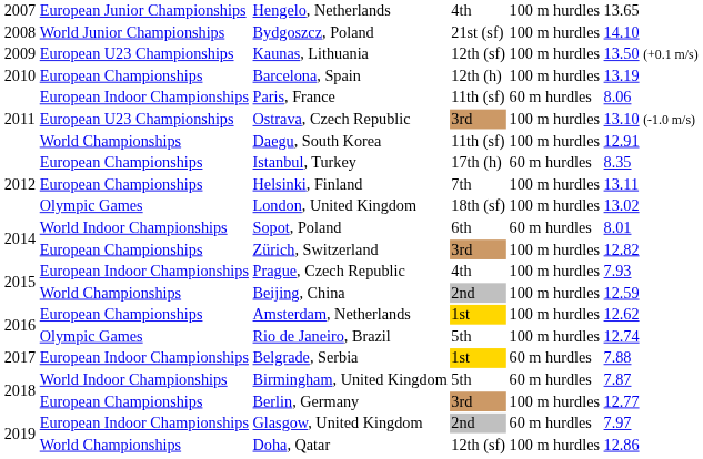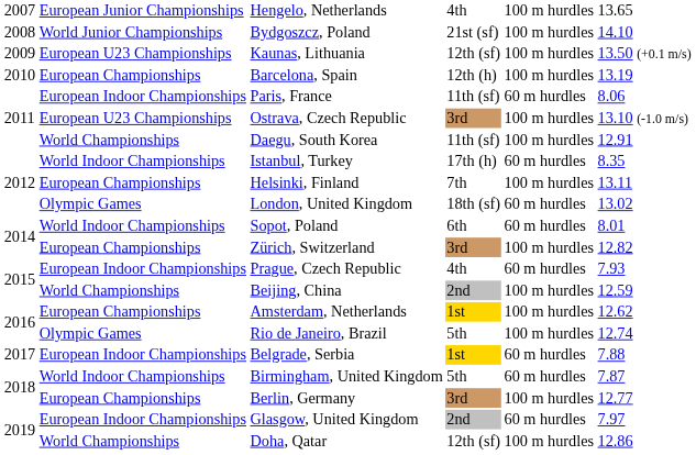Istanbul, Turkey | column 2: European Championships -> World Indoor Championships
London, United Kingdom | column 5: 100 m hurdles -> 60 m hurdles
Prague, Czech Republic | column 5: 100 m hurdles -> 60 m hurdles
